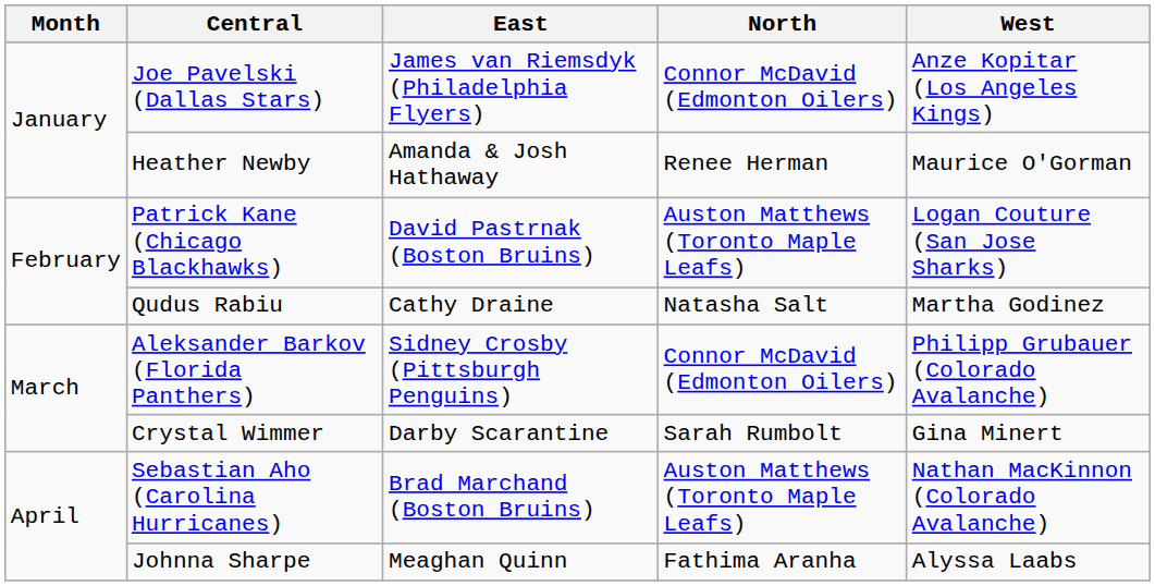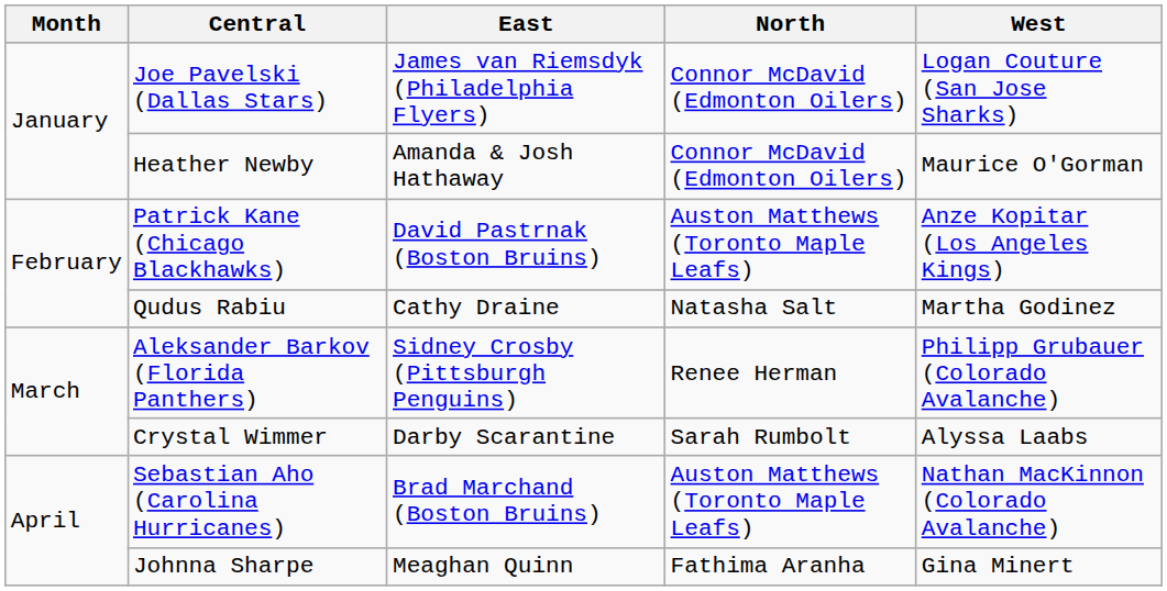Joe Pavelski (Dallas Stars) | West: Anze Kopitar (Los Angeles Kings) -> Logan Couture (San Jose Sharks)
Heather Newby | North: Renee Herman -> Connor McDavid (Edmonton Oilers)
Patrick Kane (Chicago Blackhawks) | West: Logan Couture (San Jose Sharks) -> Anze Kopitar (Los Angeles Kings)
Aleksander Barkov (Florida Panthers) | North: Connor McDavid (Edmonton Oilers) -> Renee Herman
Crystal Wimmer | West: Gina Minert -> Alyssa Laabs
Johnna Sharpe | West: Alyssa Laabs -> Gina Minert
